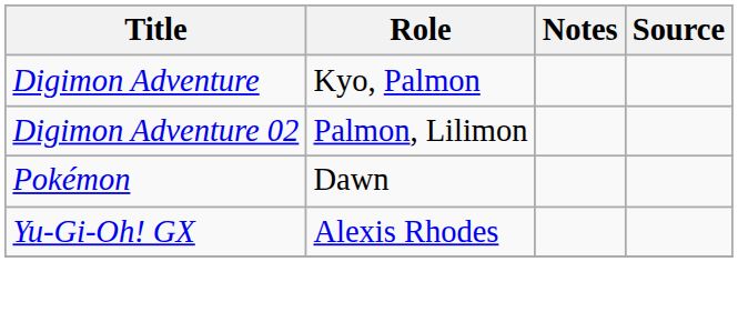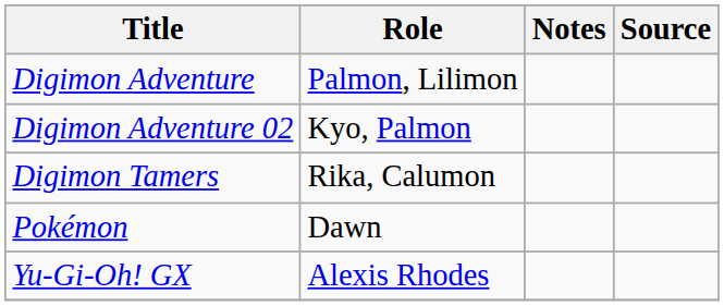Digimon Adventure | Role: Kyo, Palmon -> Palmon, Lilimon
Digimon Adventure 02 | Role: Palmon, Lilimon -> Kyo, Palmon
+ row: Digimon Tamers | Rika, Calumon
